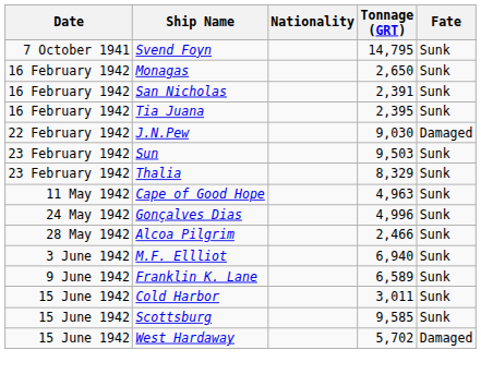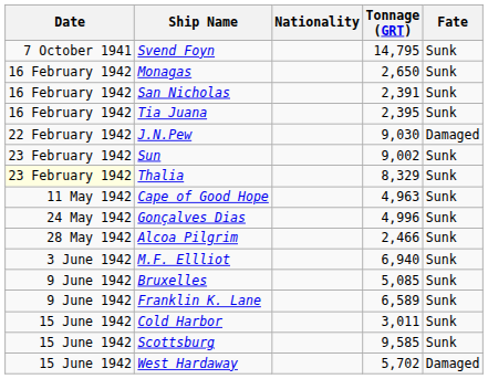Sun | Tonnage (GRT): 9,503 -> 9,002
Thalia | Date: no background -> lightyellow background
+ row: 9 June 1942 | Bruxelles | 5,085 | Sunk
